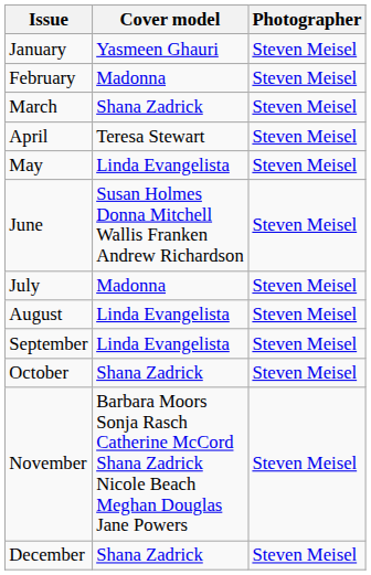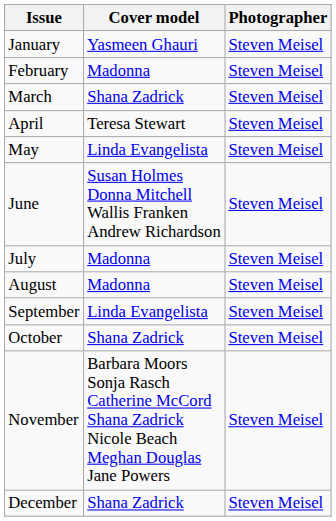August | Cover model: Linda Evangelista -> Madonna
